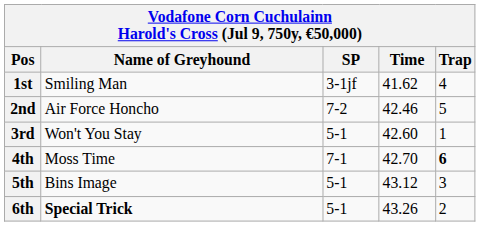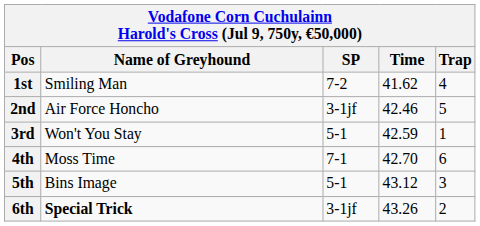1st | SP: 3-1jf -> 7-2
2nd | SP: 7-2 -> 3-1jf
3rd | Time: 42.60 -> 42.59
4th | Trap: bold -> normal
6th | SP: 5-1 -> 3-1jf
